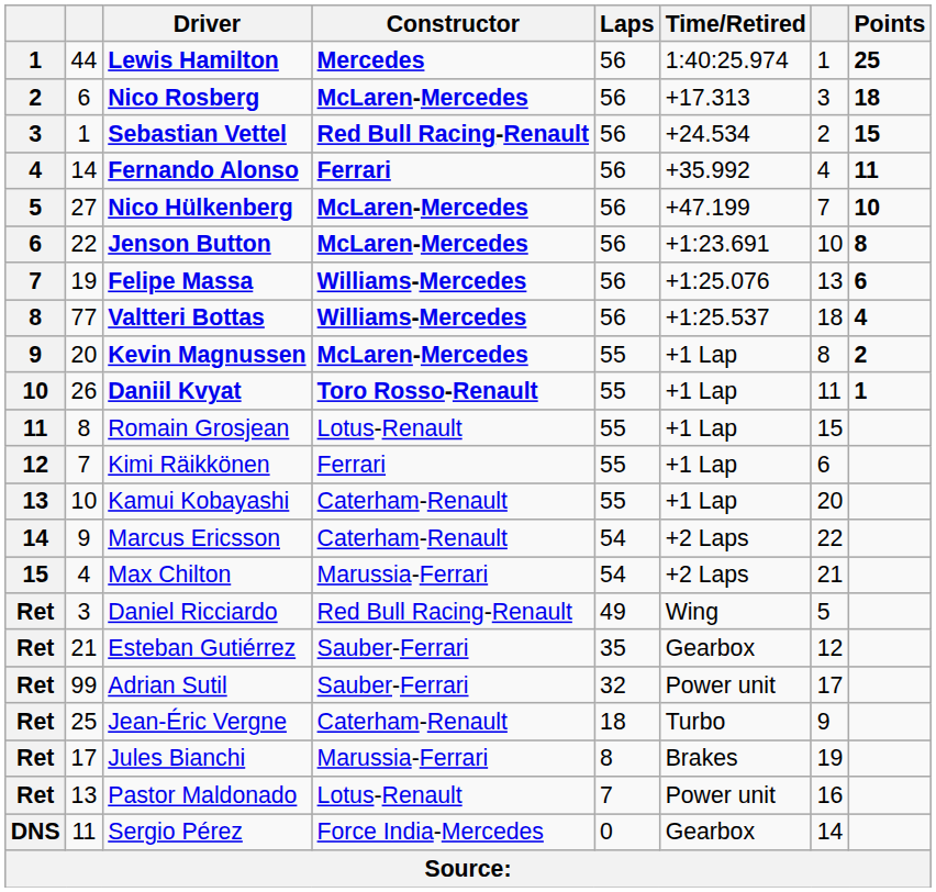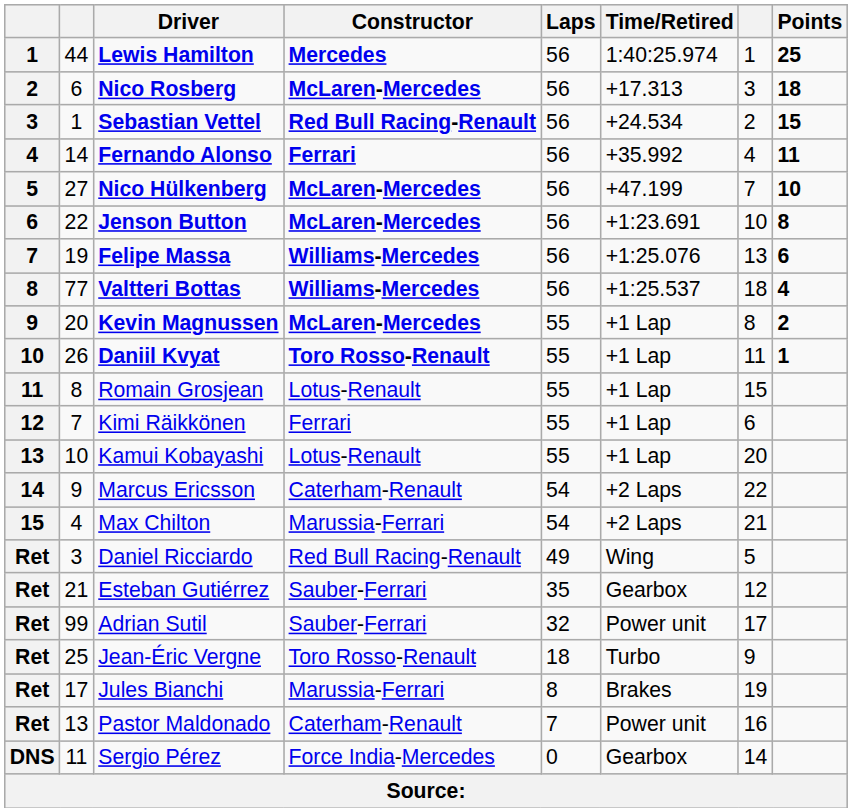Kamui Kobayashi | Constructor: Caterham-Renault -> Lotus-Renault
Jean-Éric Vergne | Constructor: Caterham-Renault -> Toro Rosso-Renault
Pastor Maldonado | Constructor: Lotus-Renault -> Caterham-Renault
